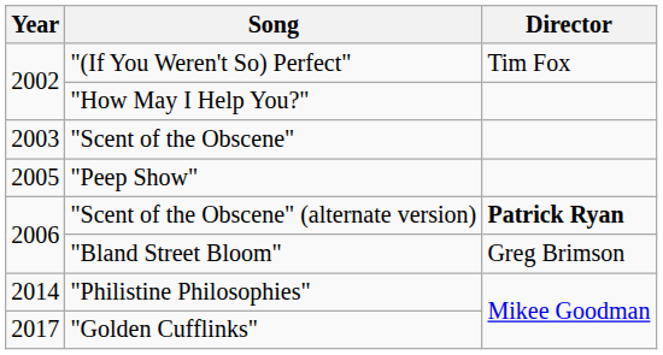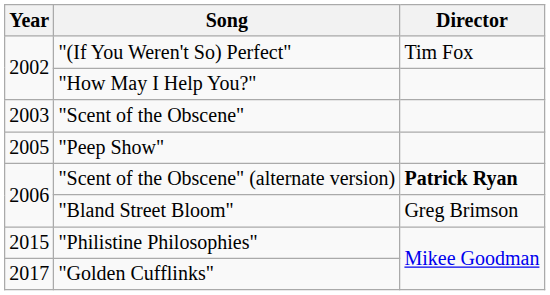"Philistine Philosophies" | Year: 2014 -> 2015
